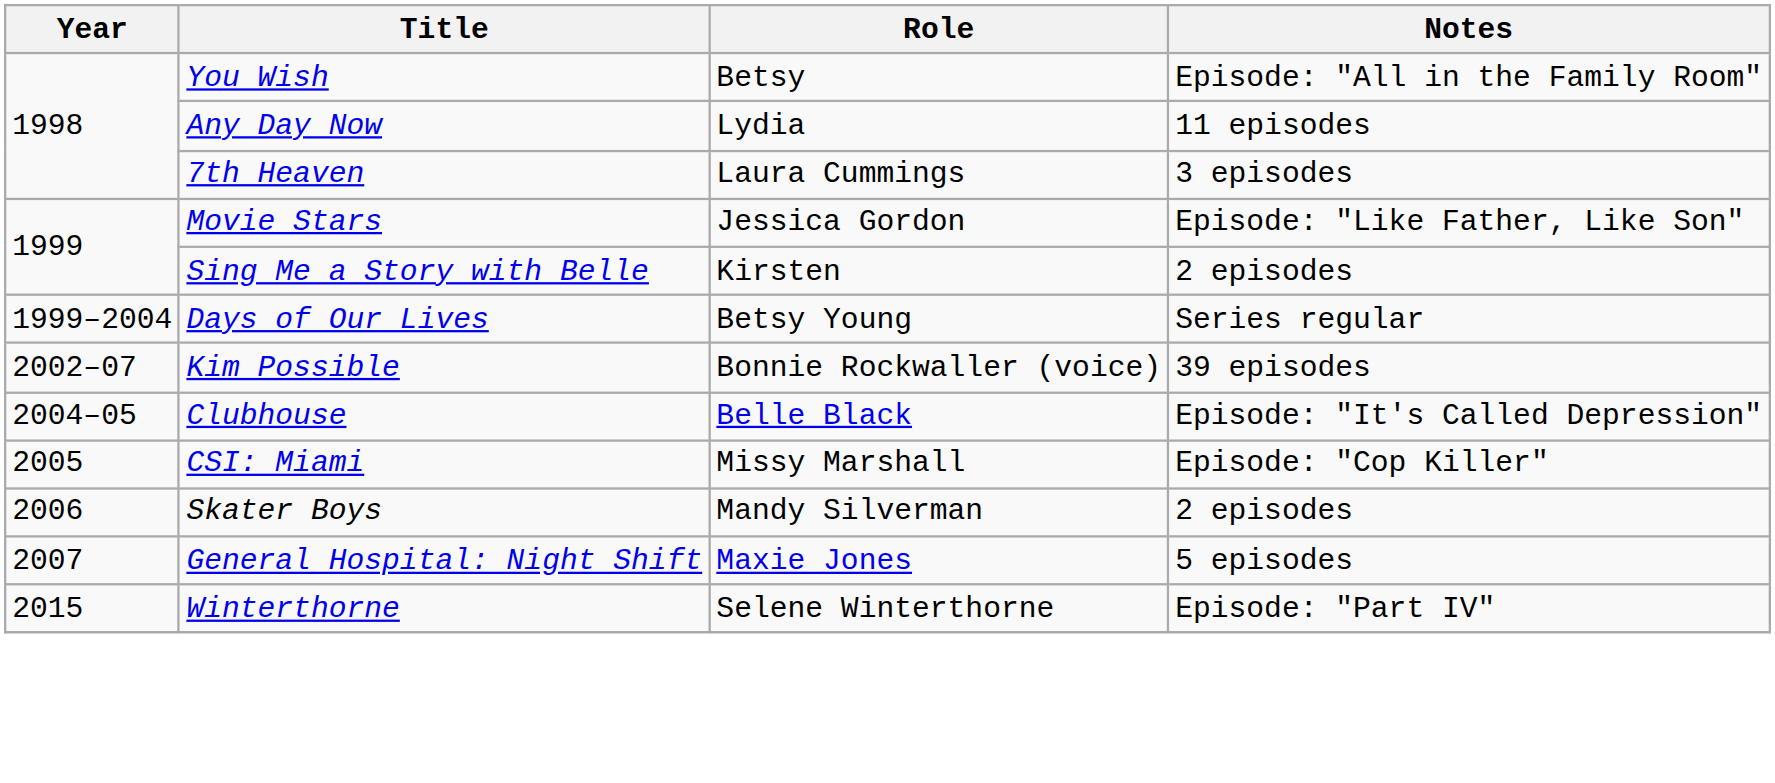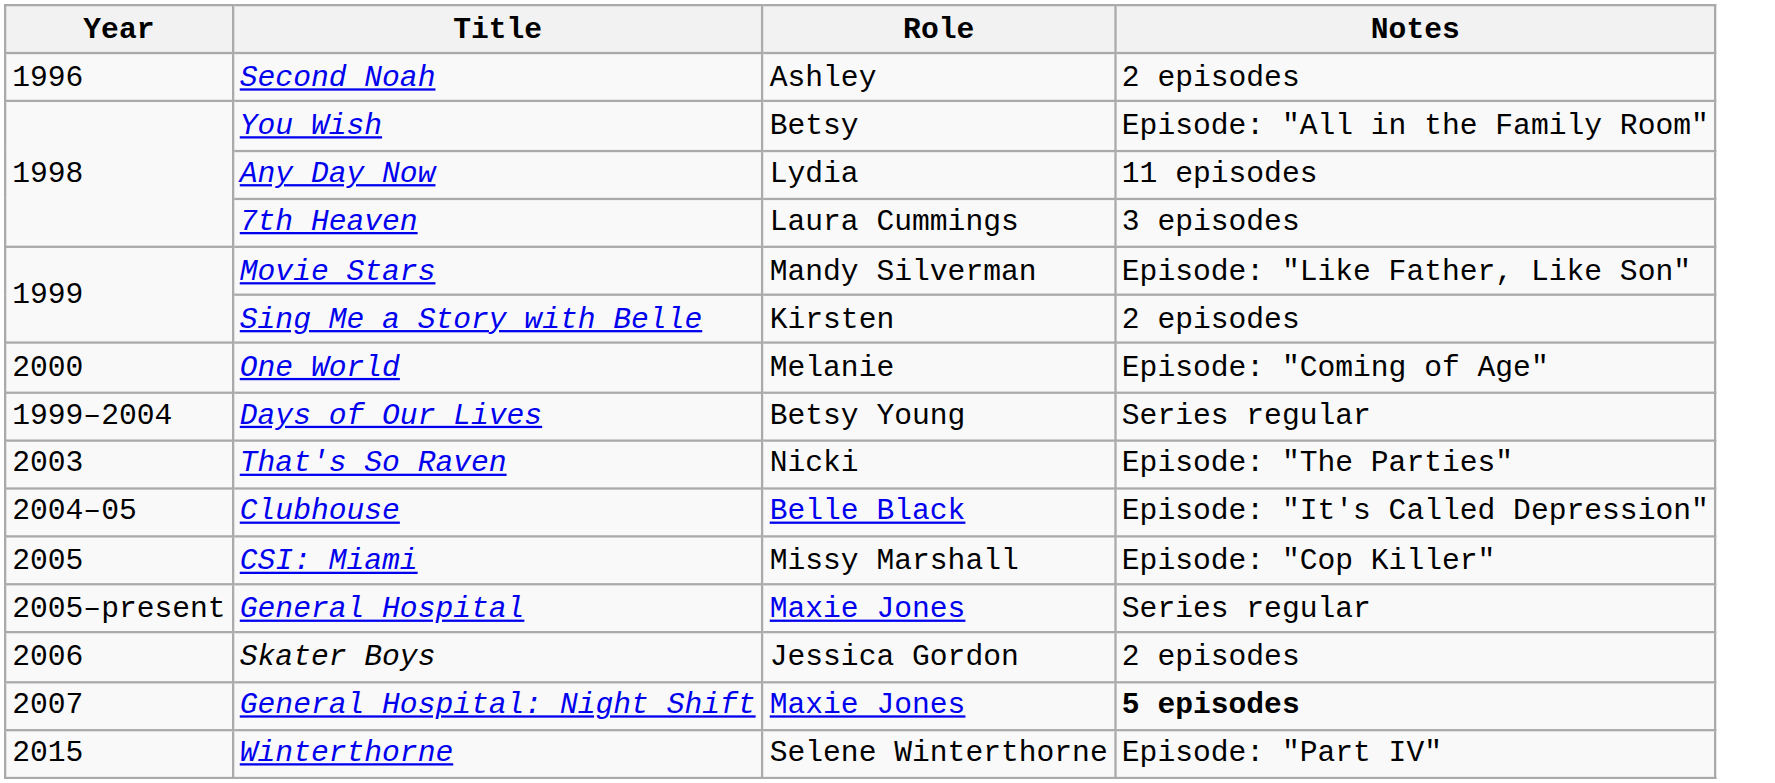+ row: 1996 | Second Noah | Ashley | 2 episodes
Movie Stars | Role: Jessica Gordon -> Mandy Silverman
+ row: 2000 | One World | Melanie | Episode: "Coming of Age"
- row: 2002–07 | Kim Possible | Bonnie Rockwaller (voice) | 39 episodes
+ row: 2003 | That's So Raven | Nicki | Episode: "The Parties"
+ row: 2005–present | General Hospital | Maxie Jones | Series regular
Skater Boys | Role: Mandy Silverman -> Jessica Gordon
General Hospital: Night Shift | Notes: normal -> bold
